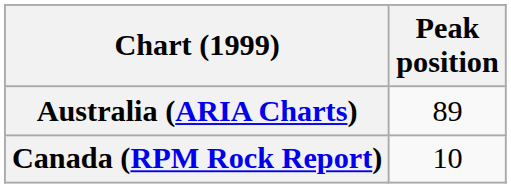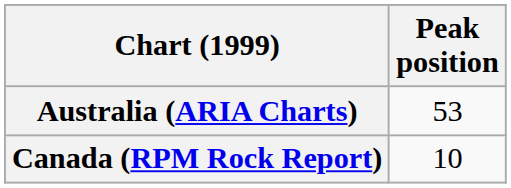Australia (ARIA Charts) | Peak position: 89 -> 53
